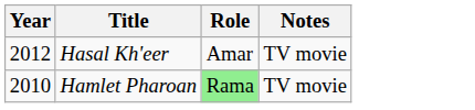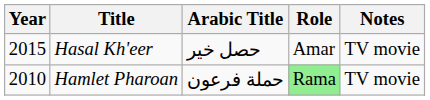+ column: Arabic Title | حصل خير | حملة فرعون
Hasal Kh'eer | Year: 2012 -> 2015
